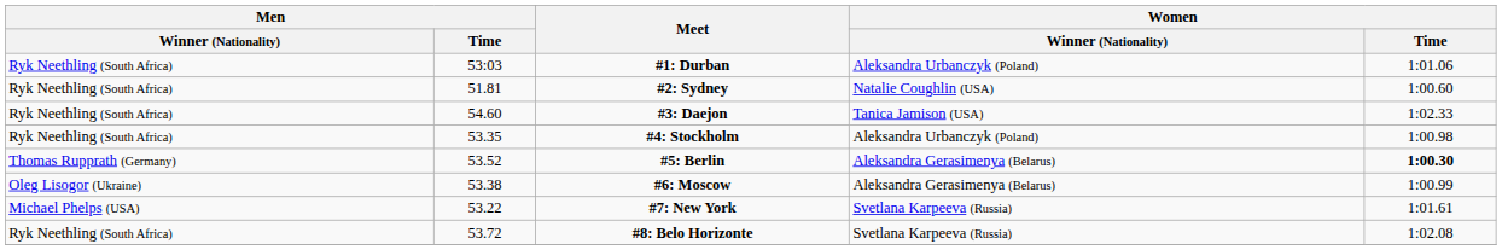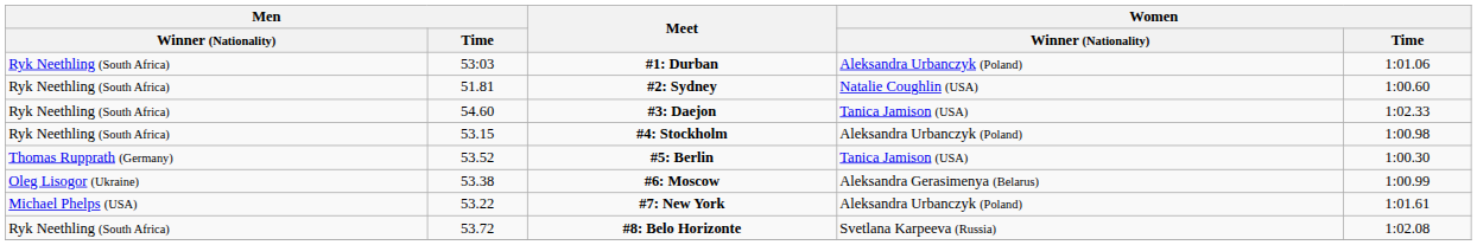#4: Stockholm | Men / Time: 53.35 -> 53.15
#5: Berlin | Women / Winner (Nationality): Aleksandra Gerasimenya (Belarus) -> Tanica Jamison (USA)
#5: Berlin | Women / Time: bold -> normal
#7: New York | Women / Winner (Nationality): Svetlana Karpeeva (Russia) -> Aleksandra Urbanczyk (Poland)
